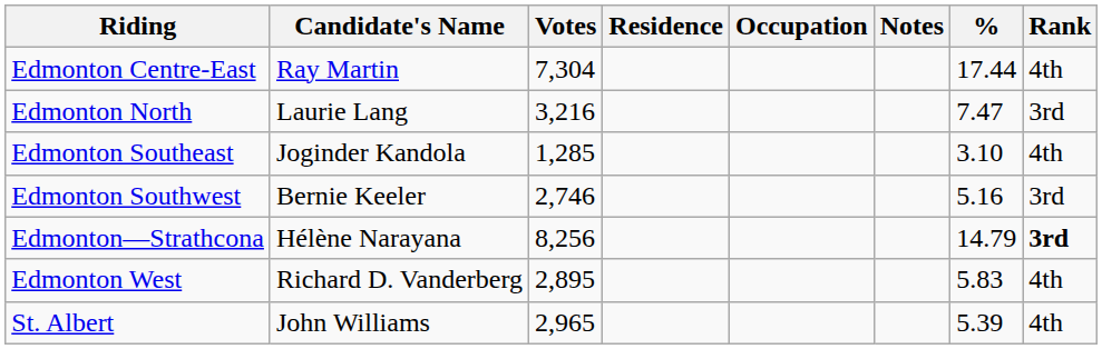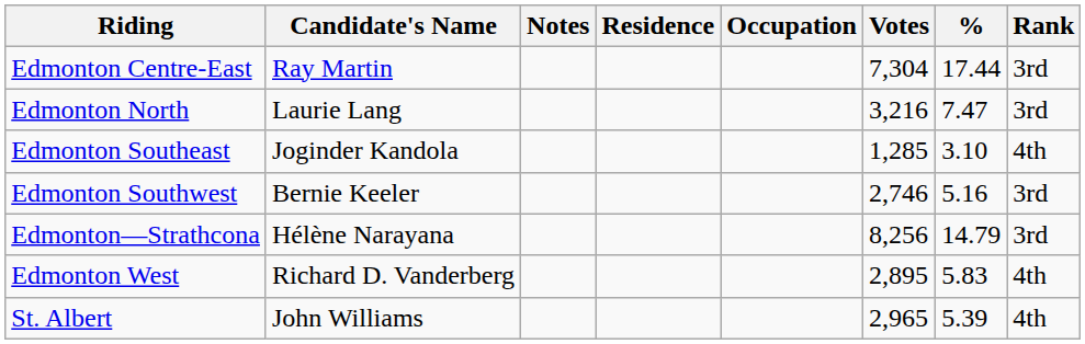columns swapped: Notes <-> Votes
Edmonton Centre-East | Rank: 4th -> 3rd
Edmonton—Strathcona | Rank: bold -> normal
